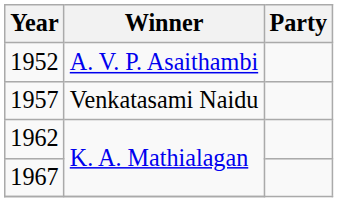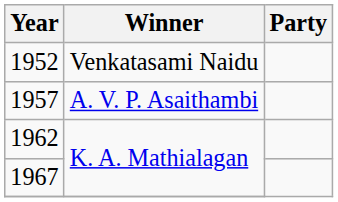1952 | Winner: A. V. P. Asaithambi -> Venkatasami Naidu
1957 | Winner: Venkatasami Naidu -> A. V. P. Asaithambi
